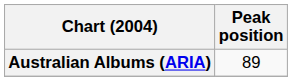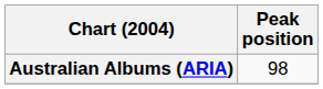Australian Albums (ARIA) | Peak position: 89 -> 98
